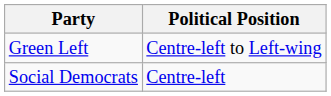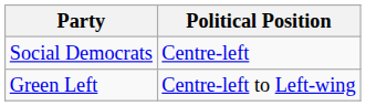rows swapped: Social Democrats <-> Green Left
